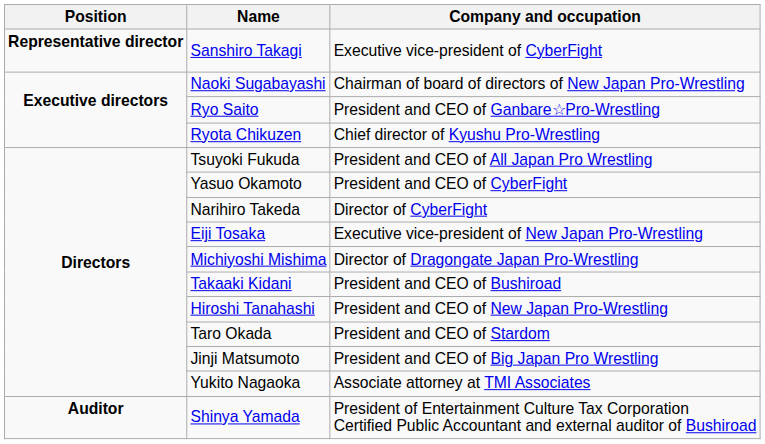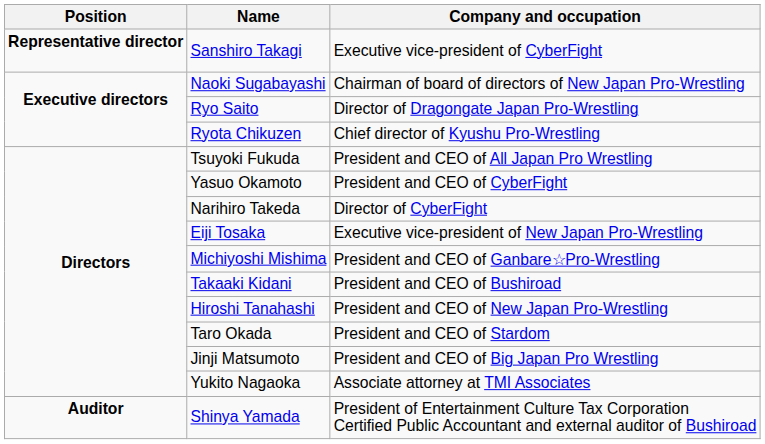Ryo Saito | Company and occupation: President and CEO of Ganbare☆Pro-Wrestling -> Director of Dragongate Japan Pro-Wrestling
Michiyoshi Mishima | Company and occupation: Director of Dragongate Japan Pro-Wrestling -> President and CEO of Ganbare☆Pro-Wrestling
